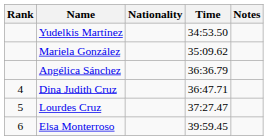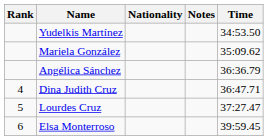columns swapped: Time <-> Notes
